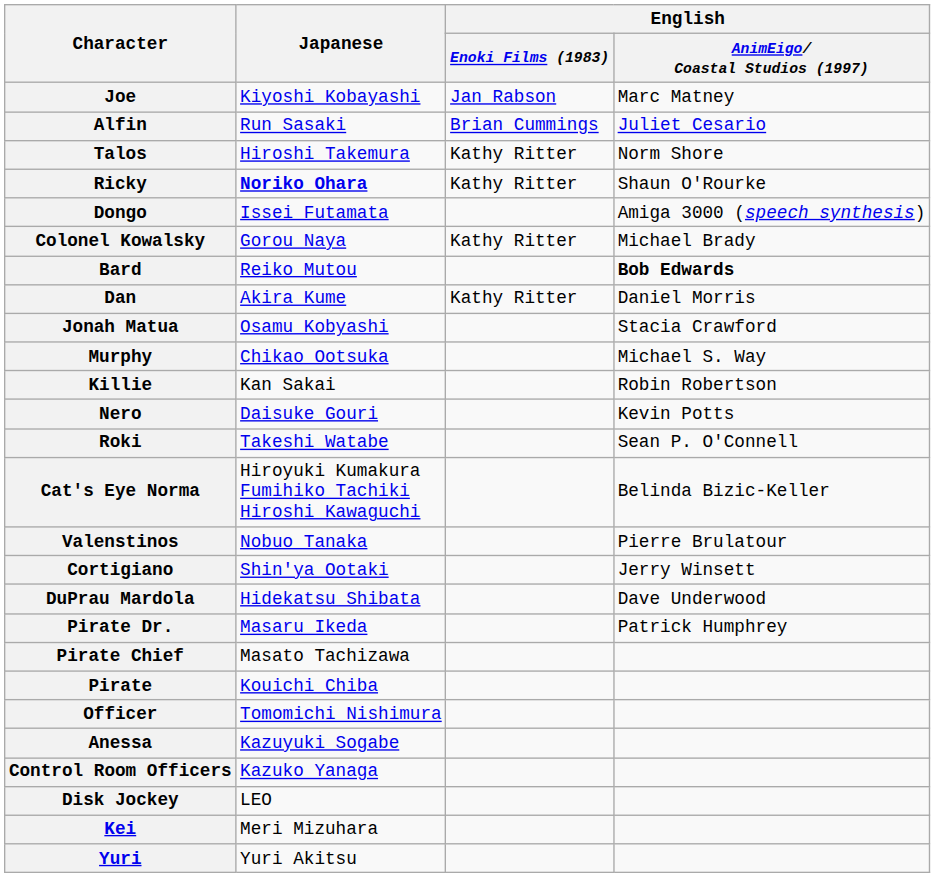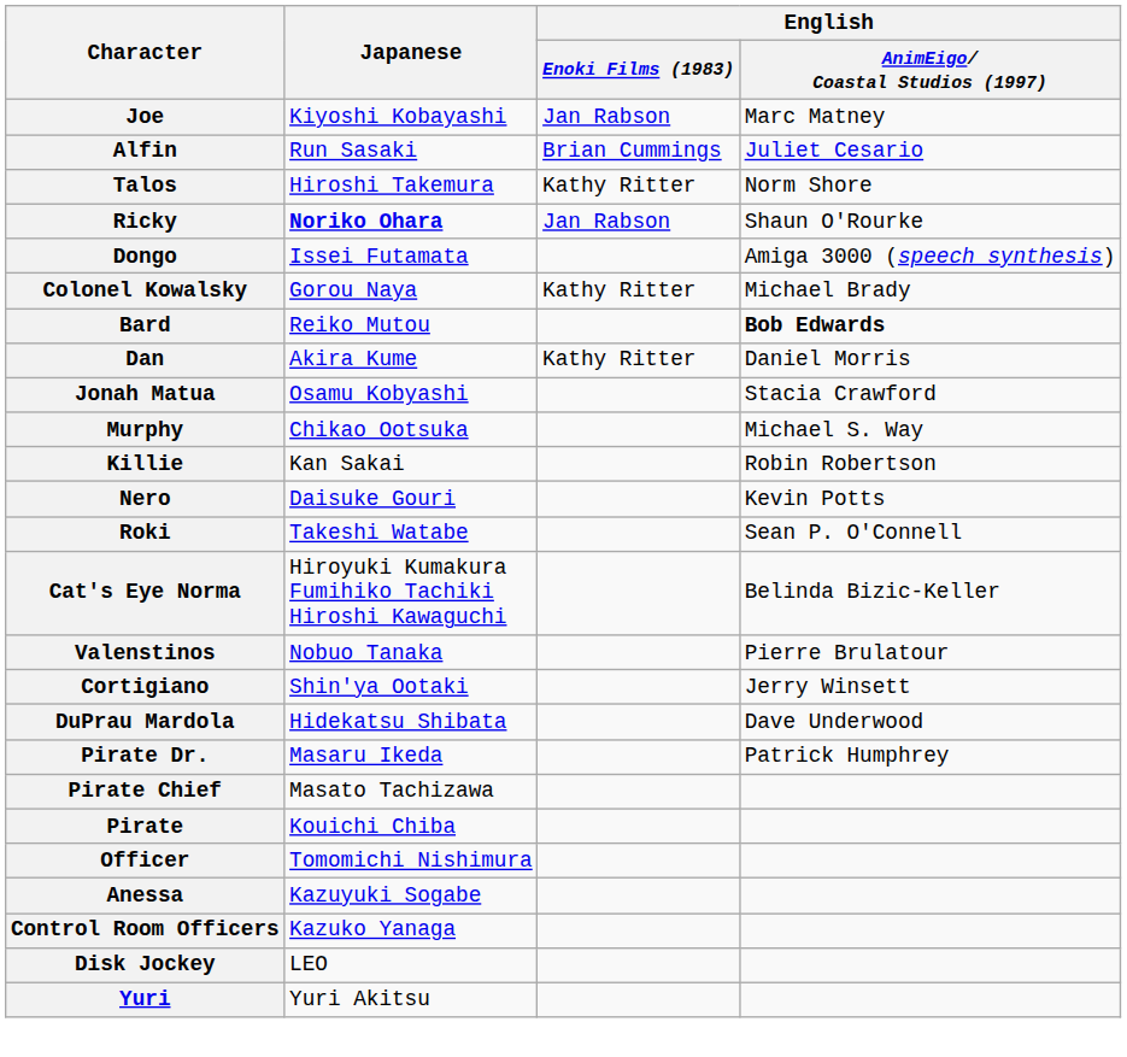Ricky | English / Enoki Films (1983): Kathy Ritter -> Jan Rabson
- row: Kei | Meri Mizuhara
